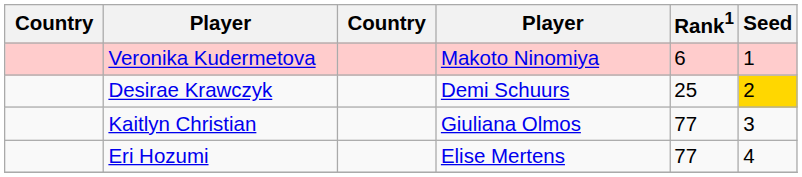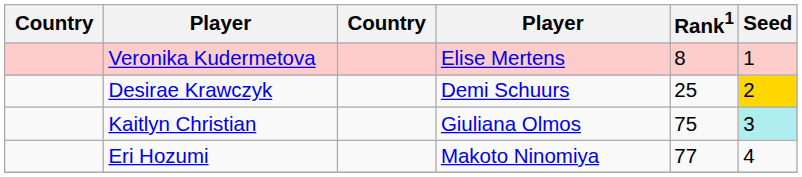Veronika Kudermetova | column 4: Makoto Ninomiya -> Elise Mertens
Veronika Kudermetova | Rank1: 6 -> 8
Kaitlyn Christian | Rank1: 77 -> 75
Kaitlyn Christian | Seed: no background -> paleturquoise background
Eri Hozumi | column 4: Elise Mertens -> Makoto Ninomiya
